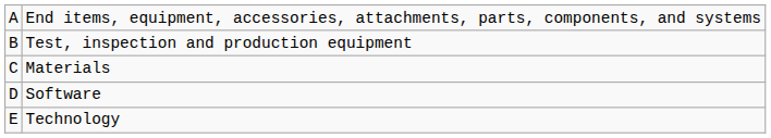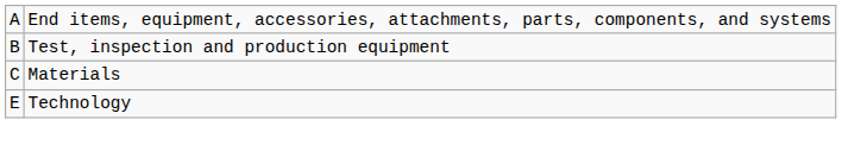- row: D | Software
